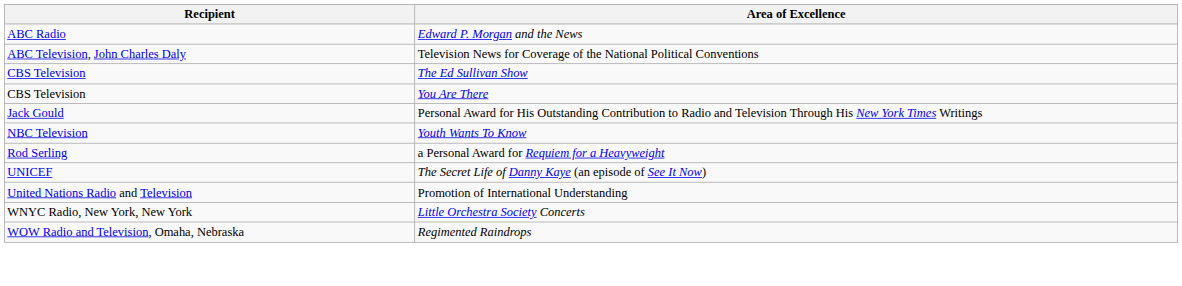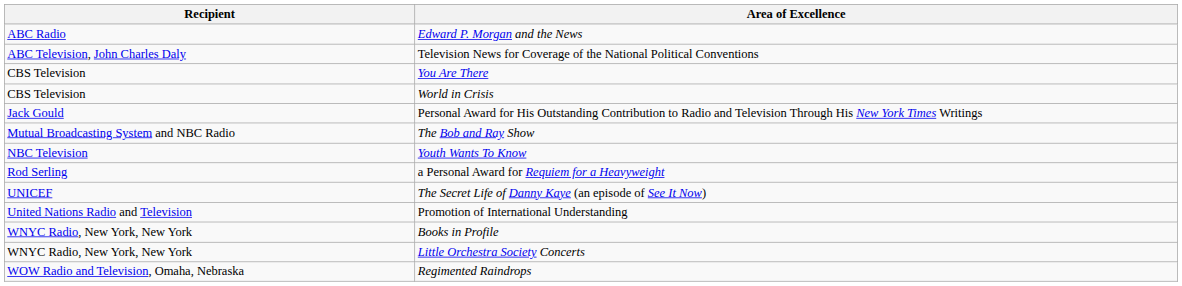- row: CBS Television | The Ed Sullivan Show
+ row: CBS Television | World in Crisis
+ row: Mutual Broadcasting System and NBC Radio | The Bob and Ray Show
+ row: WNYC Radio, New York, New York | Books in Profile
